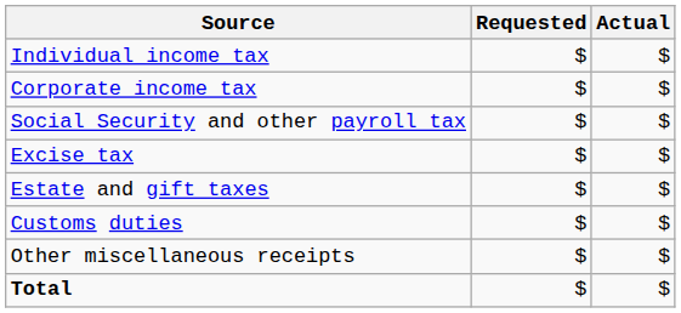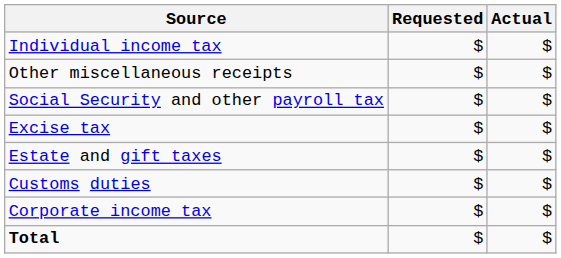rows swapped: Corporate income tax <-> Other miscellaneous receipts
